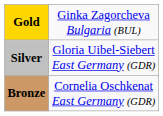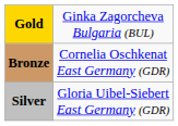rows swapped: Silver <-> Bronze
